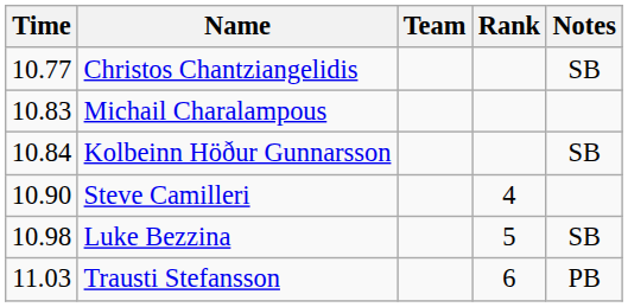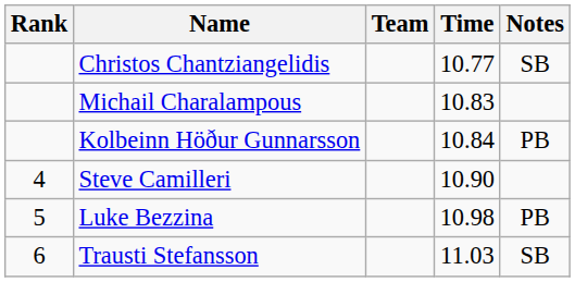columns swapped: Rank <-> Time
Kolbeinn Höður Gunnarsson | Notes: SB -> PB
Luke Bezzina | Notes: SB -> PB
Trausti Stefansson | Notes: PB -> SB
